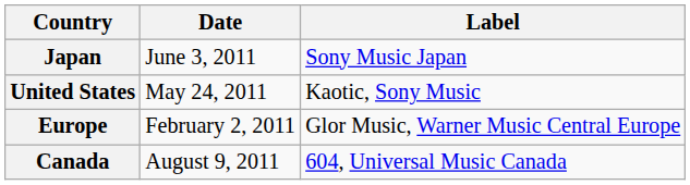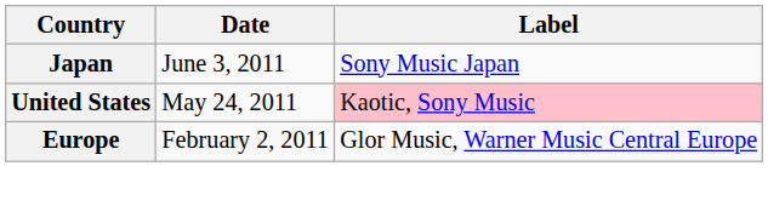United States | Label: no background -> pink background
- row: Canada | August 9, 2011 | 604, Universal Music Canada
